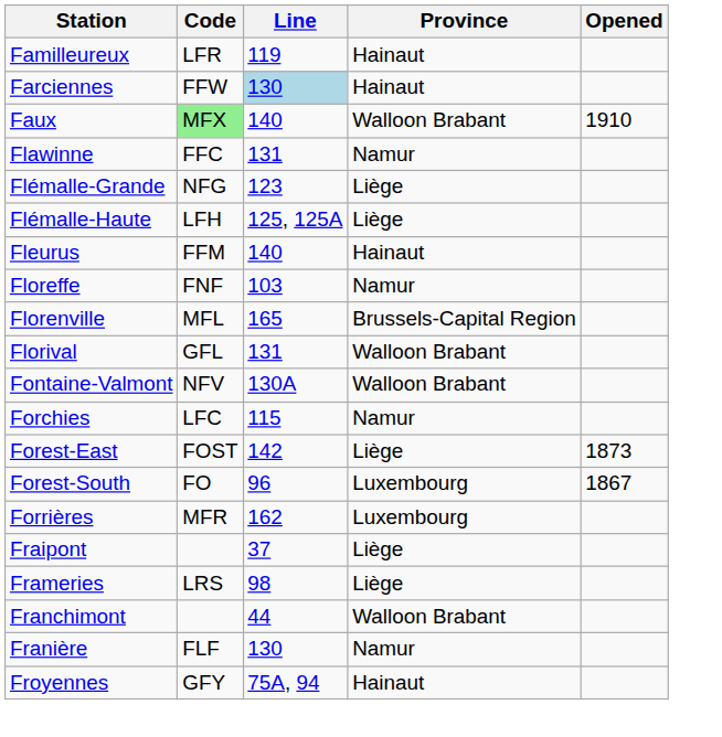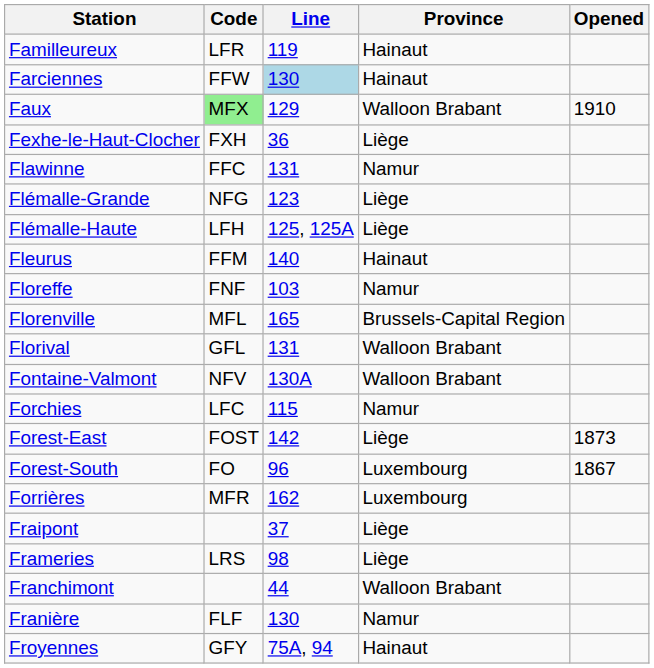Faux | Line: 140 -> 129
+ row: Fexhe-le-Haut-Clocher | FXH | 36 | Liège
